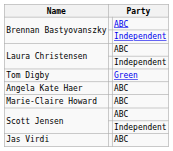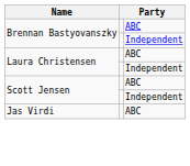- row: Tom Digby | Green
- row: Angela Kate Haer | ABC
- row: Marie-Claire Howard | ABC
